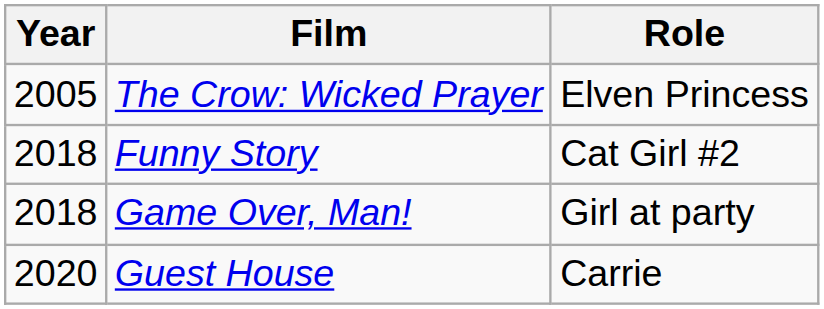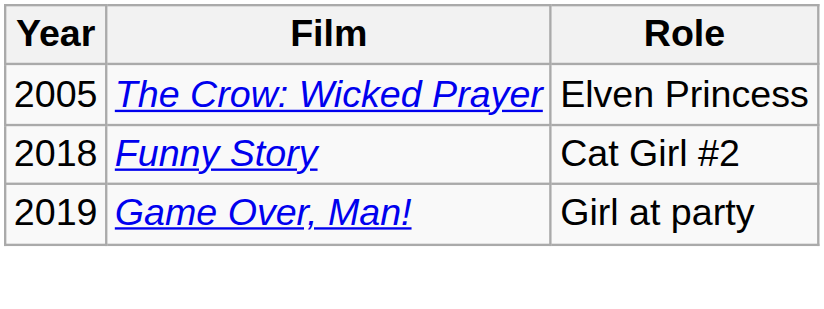Game Over, Man! | Year: 2018 -> 2019
- row: 2020 | Guest House | Carrie
